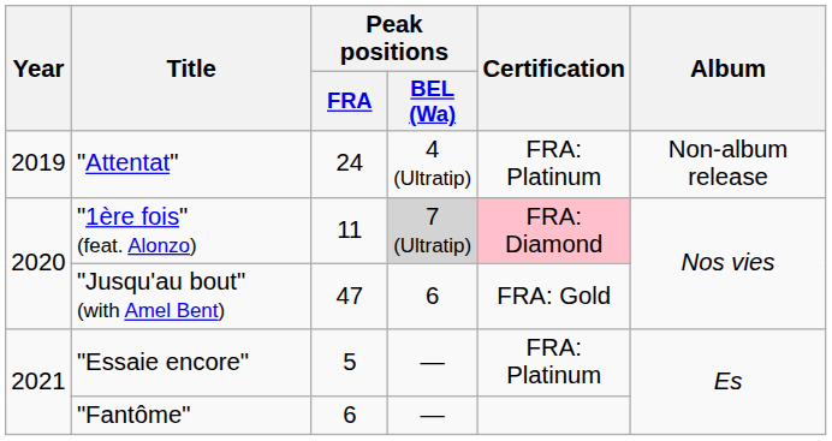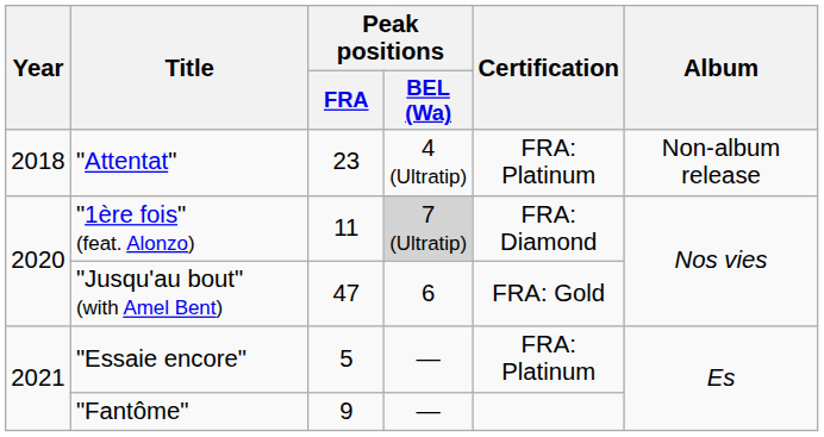"Attentat" | Year: 2019 -> 2018
"Attentat" | Peak positions / FRA: 24 -> 23
"1ère fois" (feat. Alonzo) | Certification: pink background -> no background
"Fantôme" | Peak positions / FRA: 6 -> 9
